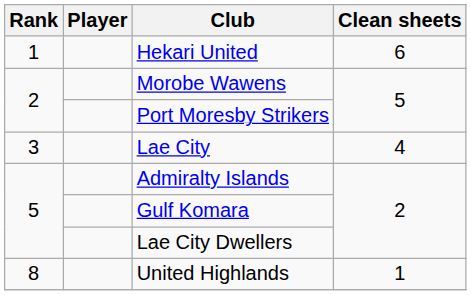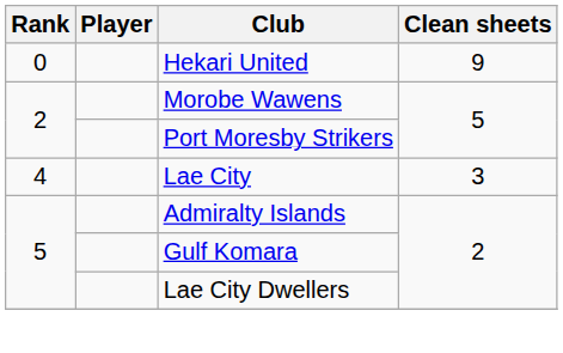Hekari United | Rank: 1 -> 0
Hekari United | Clean sheets: 6 -> 9
Lae City | Rank: 3 -> 4
Lae City | Clean sheets: 4 -> 3
- row: 8 | United Highlands | 1
